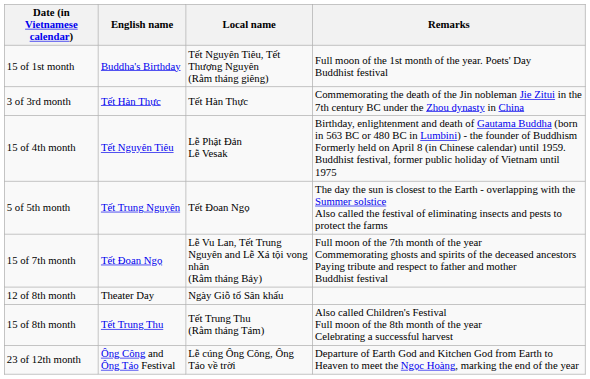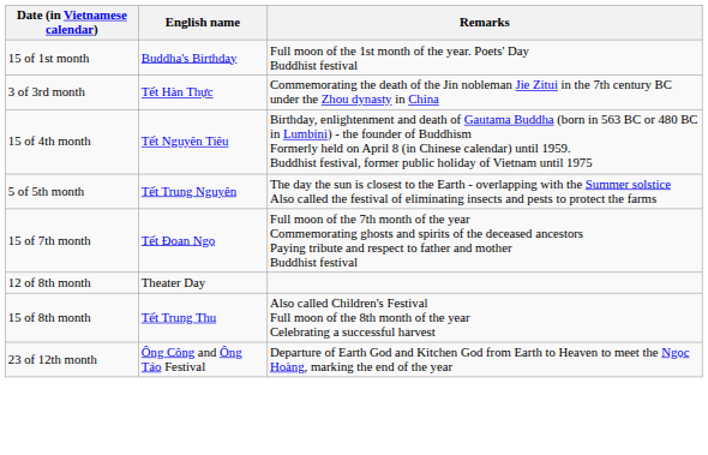- column: Local name | Tết Nguyên Tiêu, Tết Thượng Nguyên (Rằm tháng giêng) | Tết Hàn Thực | Lễ Phật Đản Lễ Vesak | Tết Đoan Ngọ | Lễ Vu Lan, Tết Trung Nguyên and Lễ Xá tội vong nhân (Rằm tháng Bảy) | Ngày Giỗ tổ Sân khấu | Tết Trung Thu (Rằm tháng Tám) | Lễ cúng Ông Công, Ông Táo về trời
